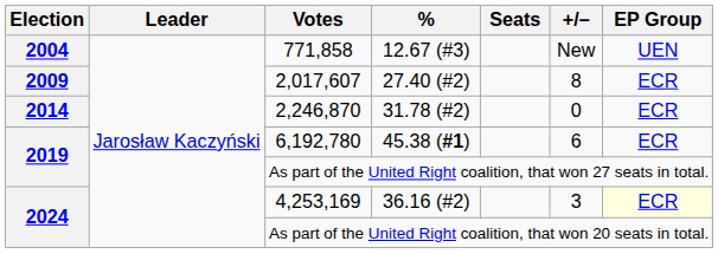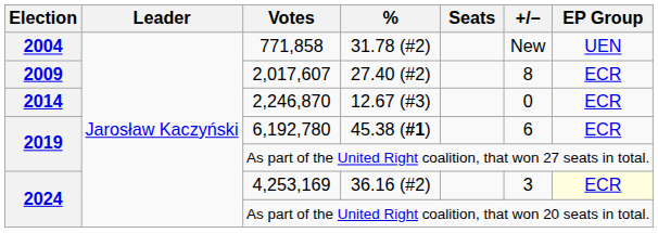771,858 | %: 12.67 (#3) -> 31.78 (#2)
2,246,870 | %: 31.78 (#2) -> 12.67 (#3)
